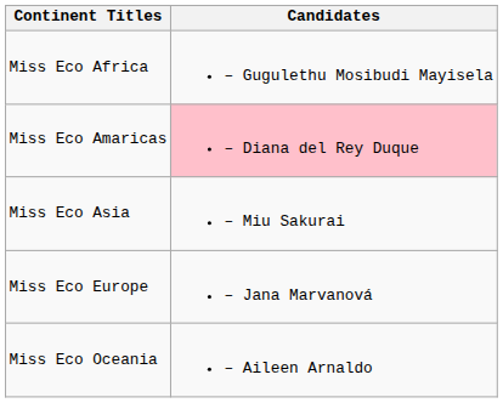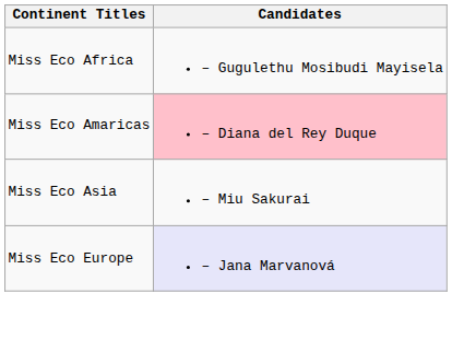Miss Eco Europe | Candidates: no background -> lavender background
- row: Miss Eco Oceania | – Aileen Arnaldo
